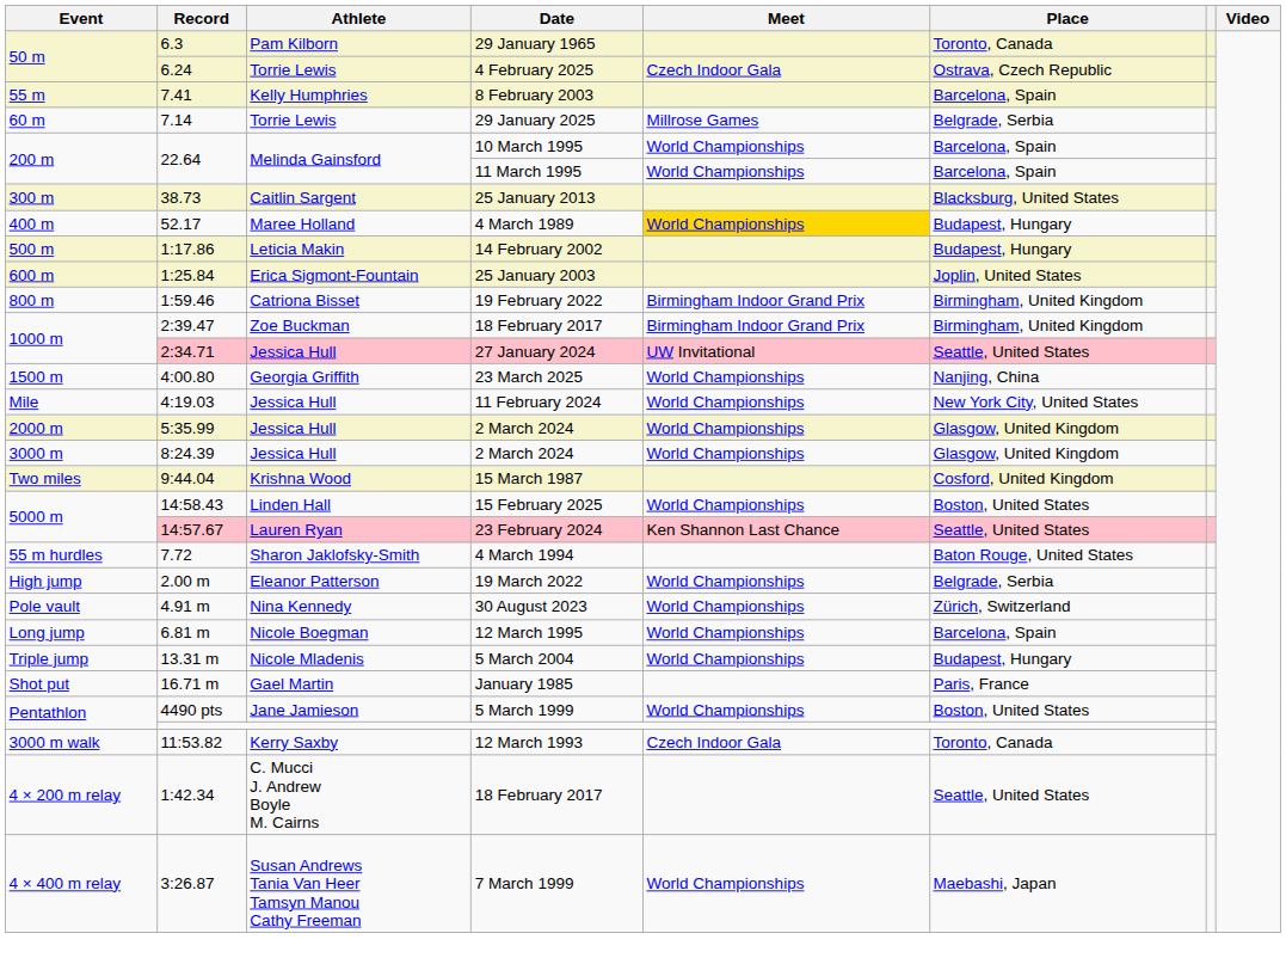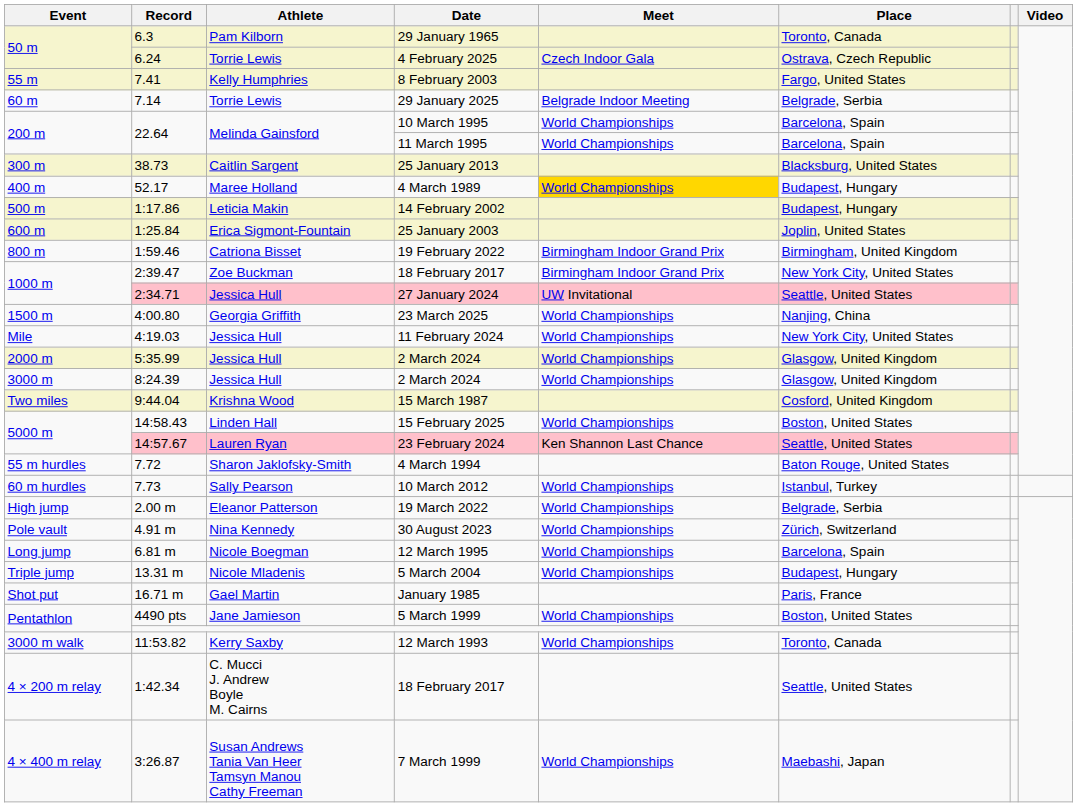8 February 2003 | Place: Barcelona, Spain -> Fargo, United States
29 January 2025 | Meet: Millrose Games -> Belgrade Indoor Meeting
2:39.47 / 18 February 2017 | Place: Birmingham, United Kingdom -> New York City, United States
+ row: 60 m hurdles | 7.73 | Sally Pearson | 10 March 2012 | World Championships | Istanbul, Turkey
12 March 1993 | Meet: Czech Indoor Gala -> World Championships
